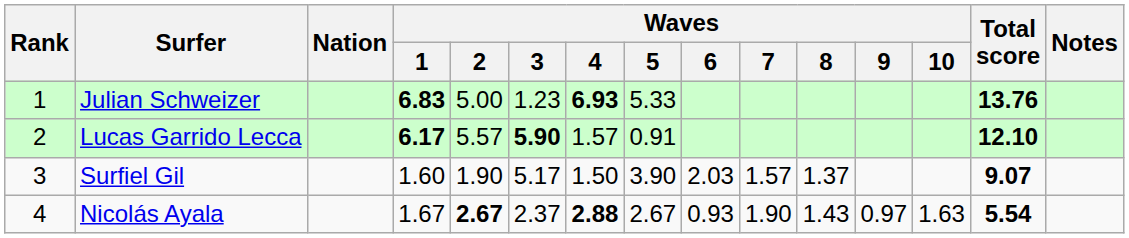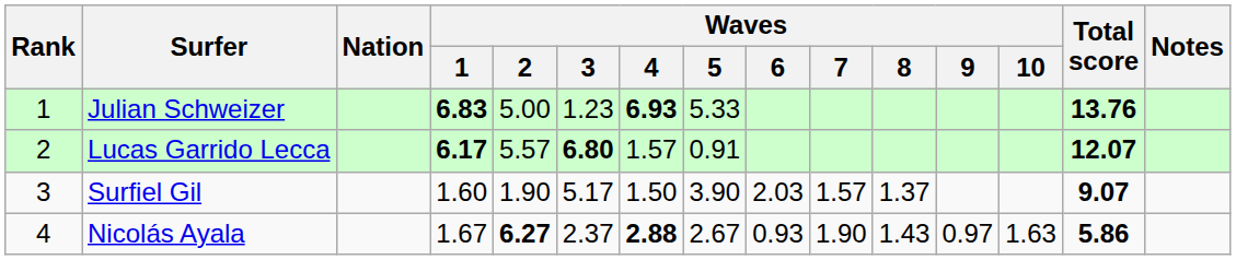Lucas Garrido Lecca | Waves / 3: 5.90 -> 6.80
Lucas Garrido Lecca | Total score: 12.10 -> 12.07
Nicolás Ayala | Waves / 2: 2.67 -> 6.27
Nicolás Ayala | Total score: 5.54 -> 5.86
